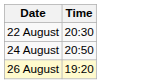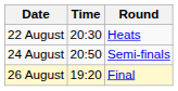+ column: Round | Heats | Semi-finals | Final
